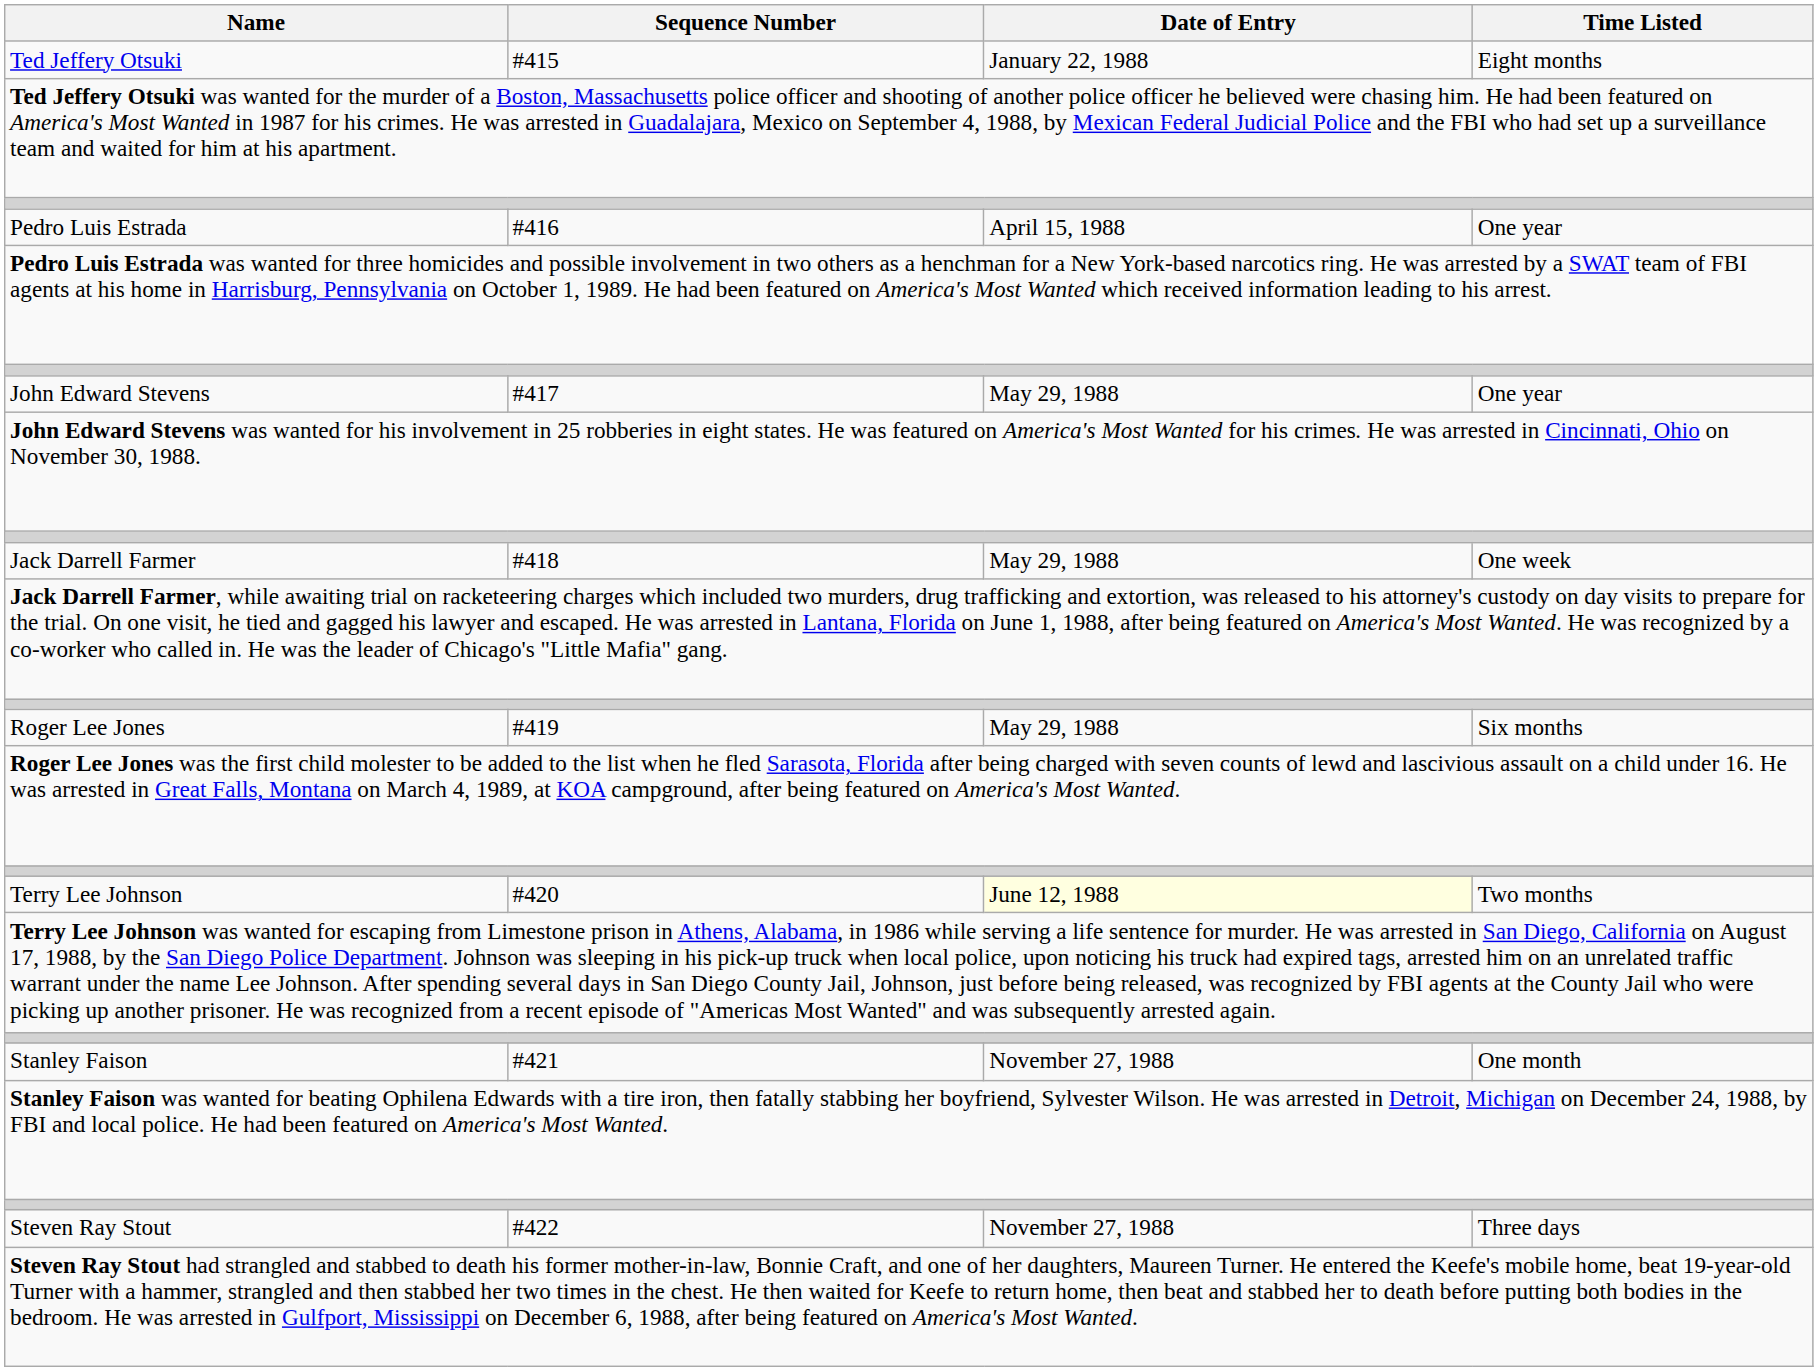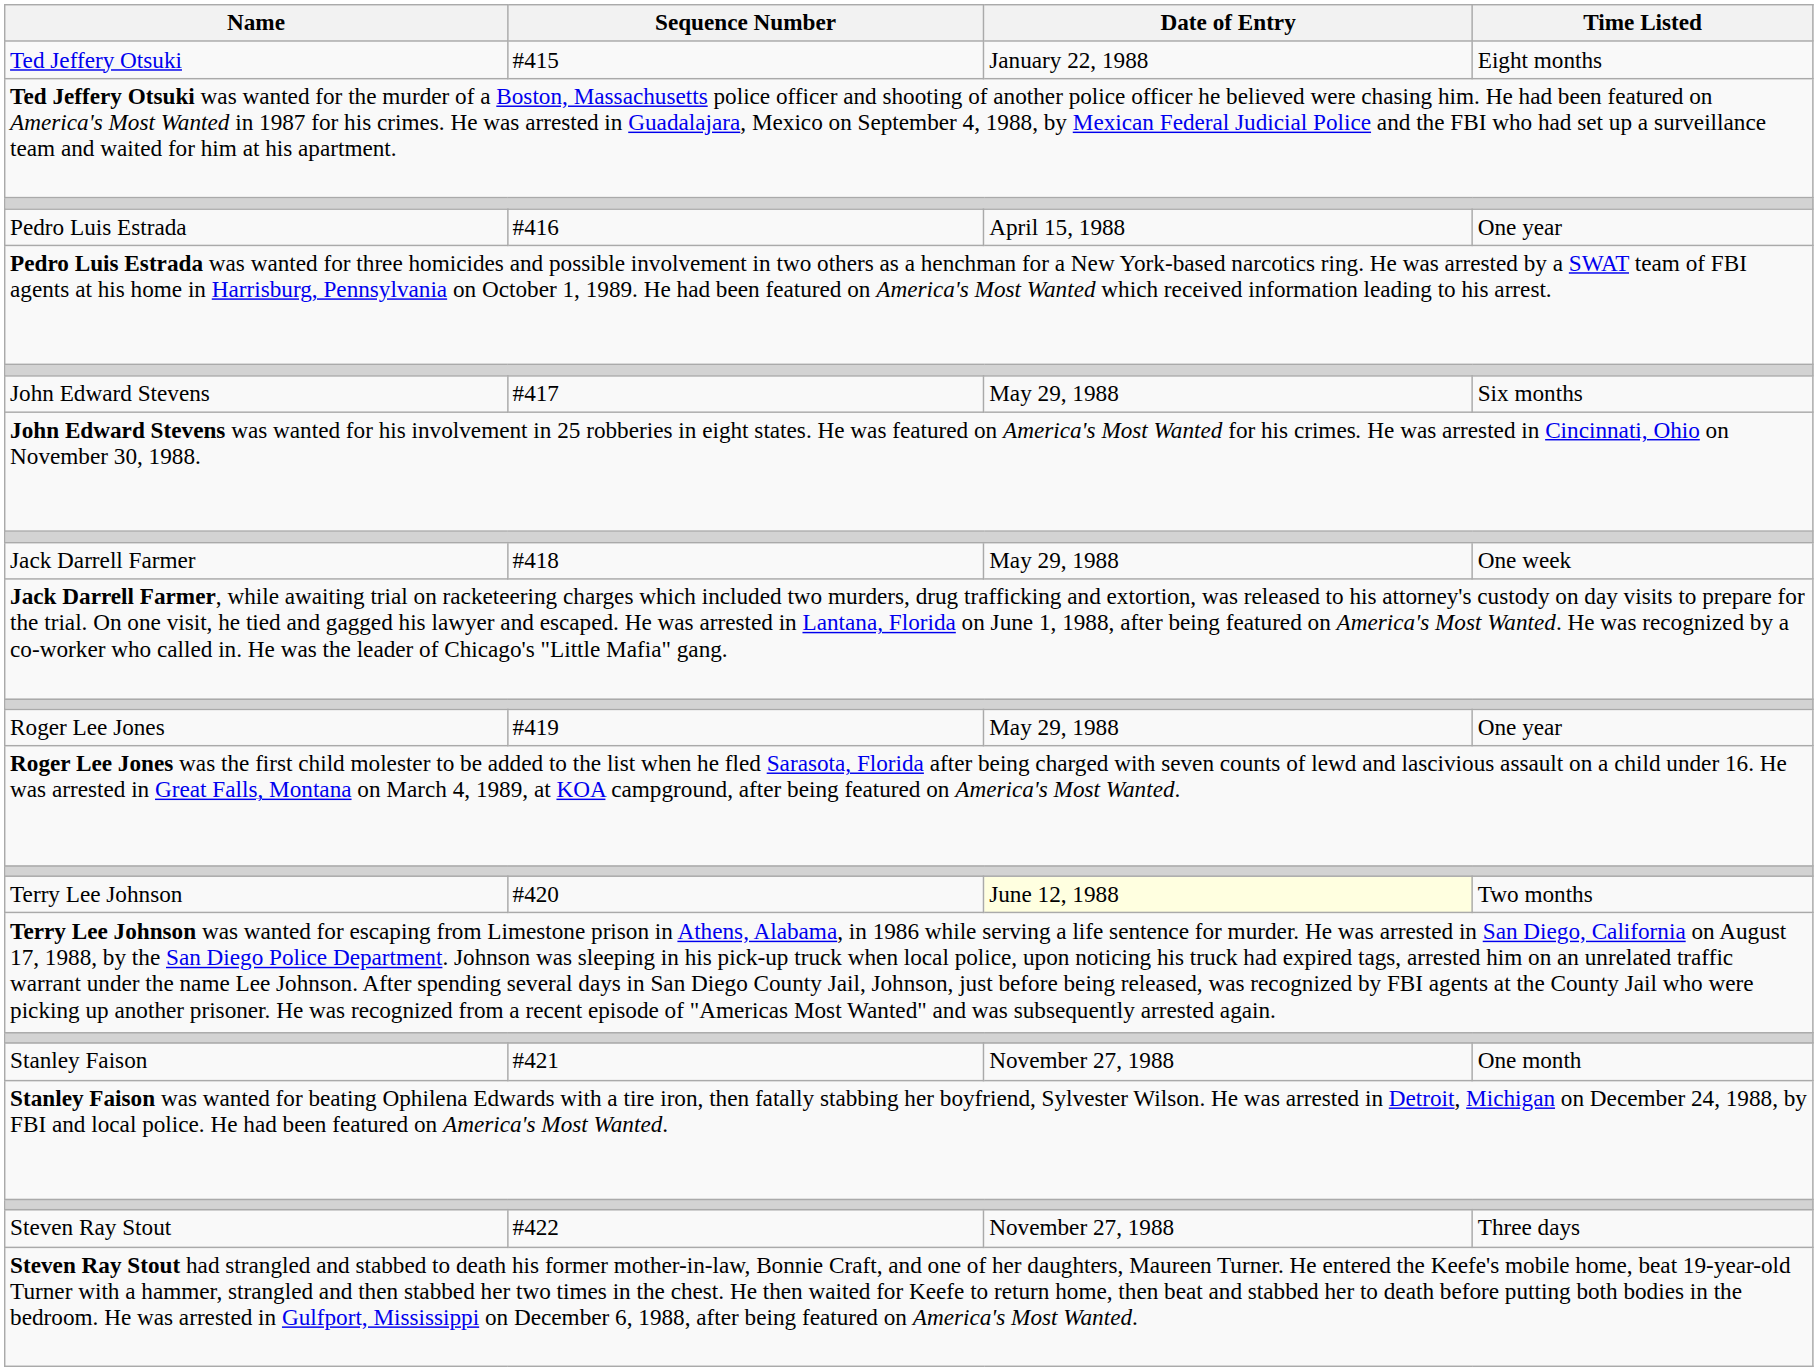John Edward Stevens | Time Listed: One year -> Six months
Roger Lee Jones | Time Listed: Six months -> One year
